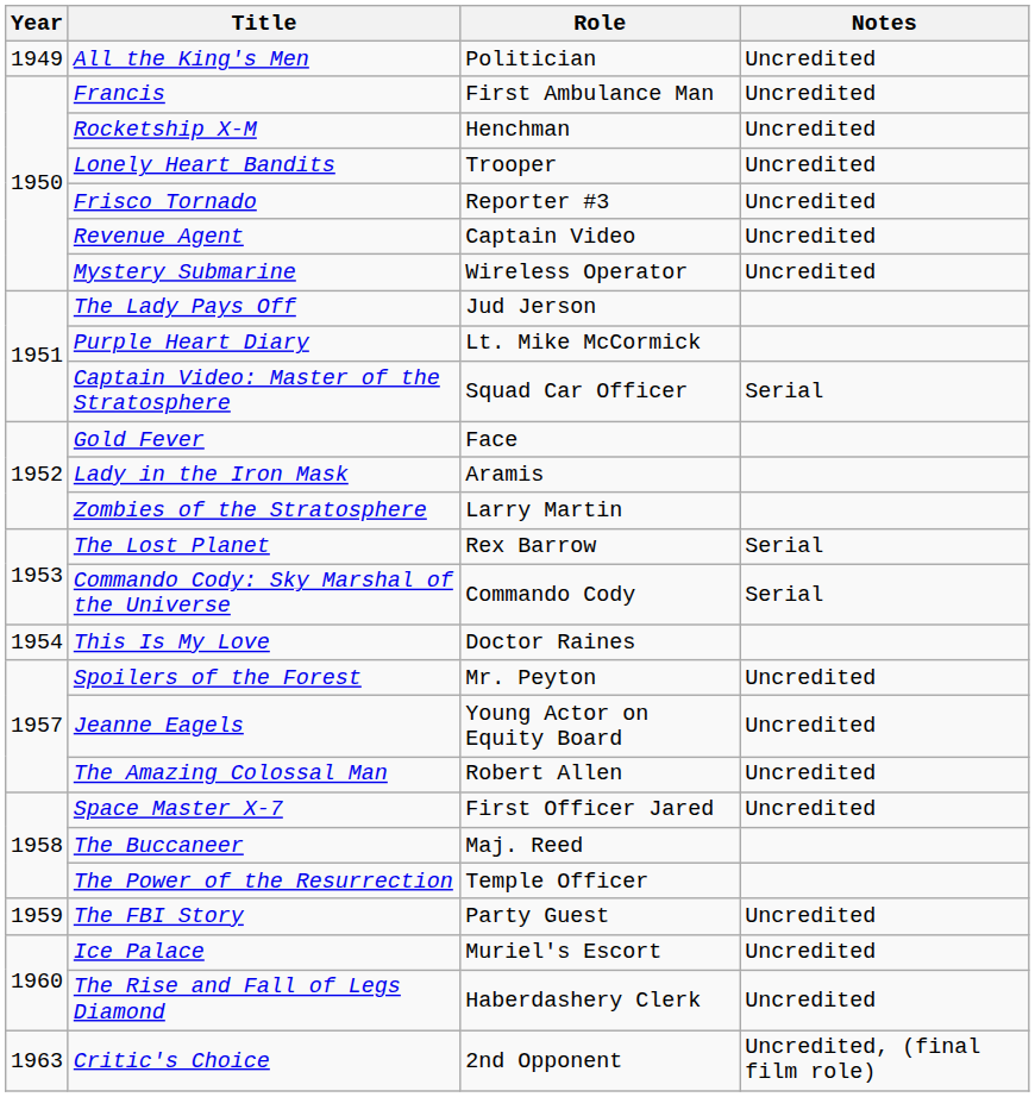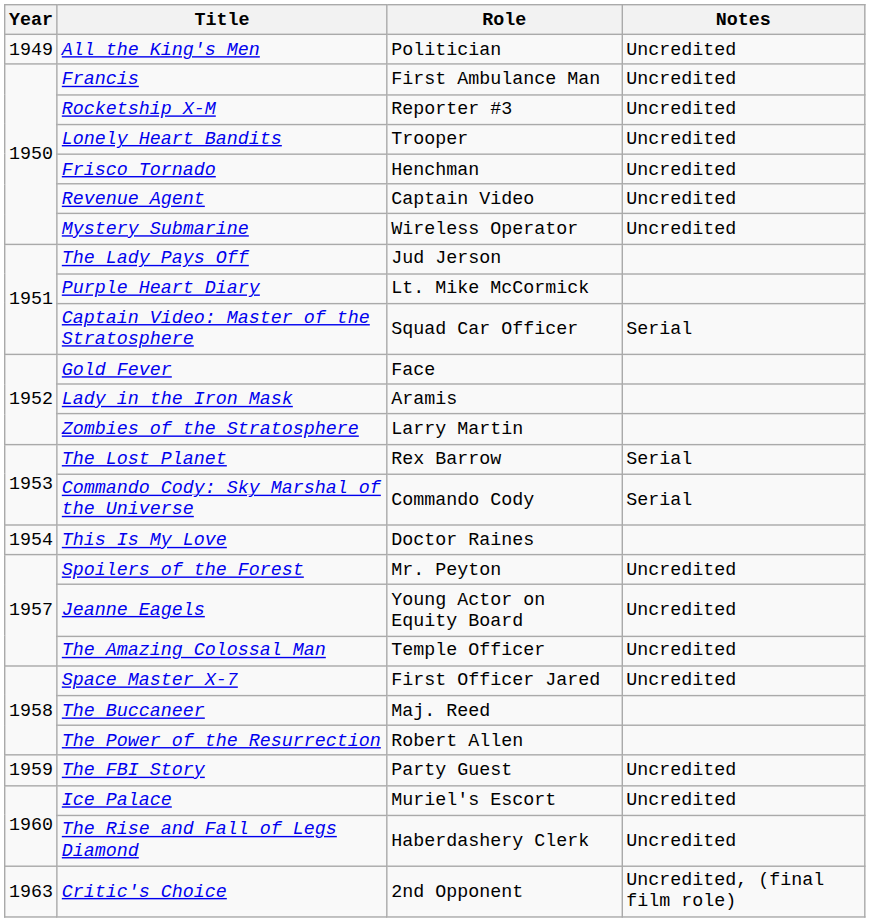Rocketship X-M | Role: Henchman -> Reporter #3
Frisco Tornado | Role: Reporter #3 -> Henchman
The Amazing Colossal Man | Role: Robert Allen -> Temple Officer
The Power of the Resurrection | Role: Temple Officer -> Robert Allen
